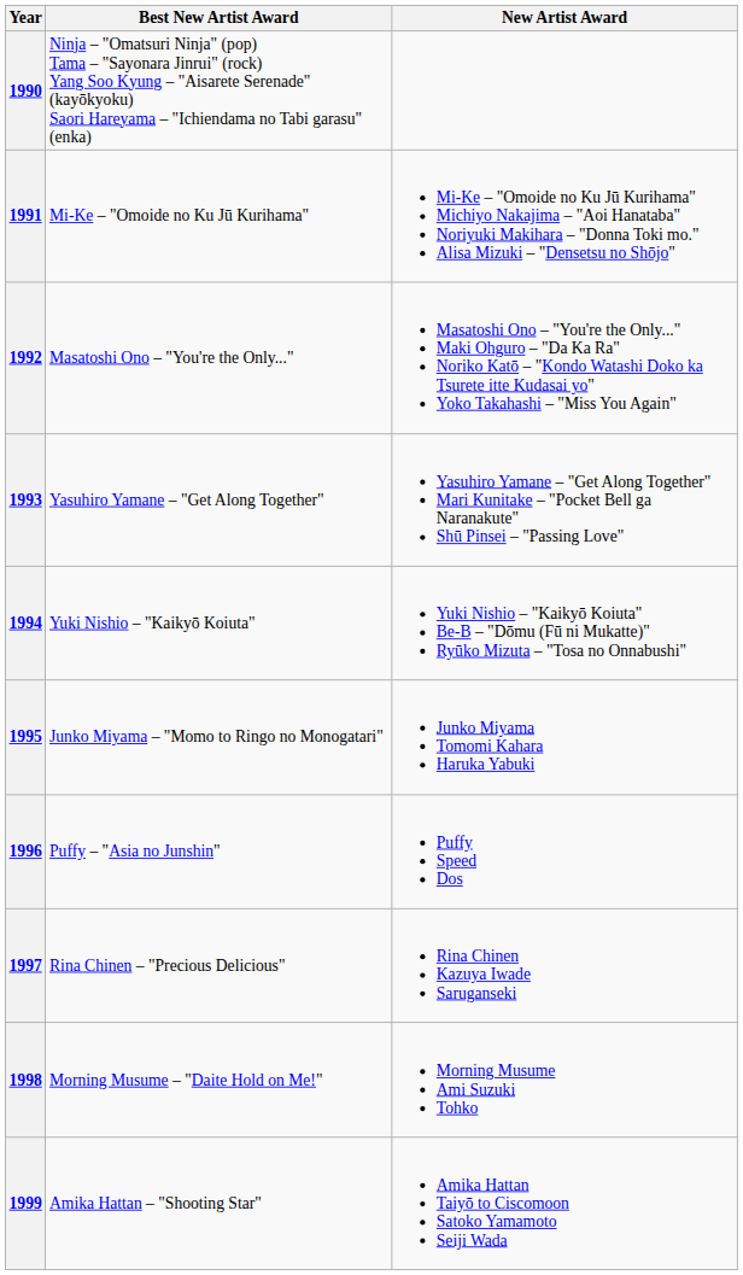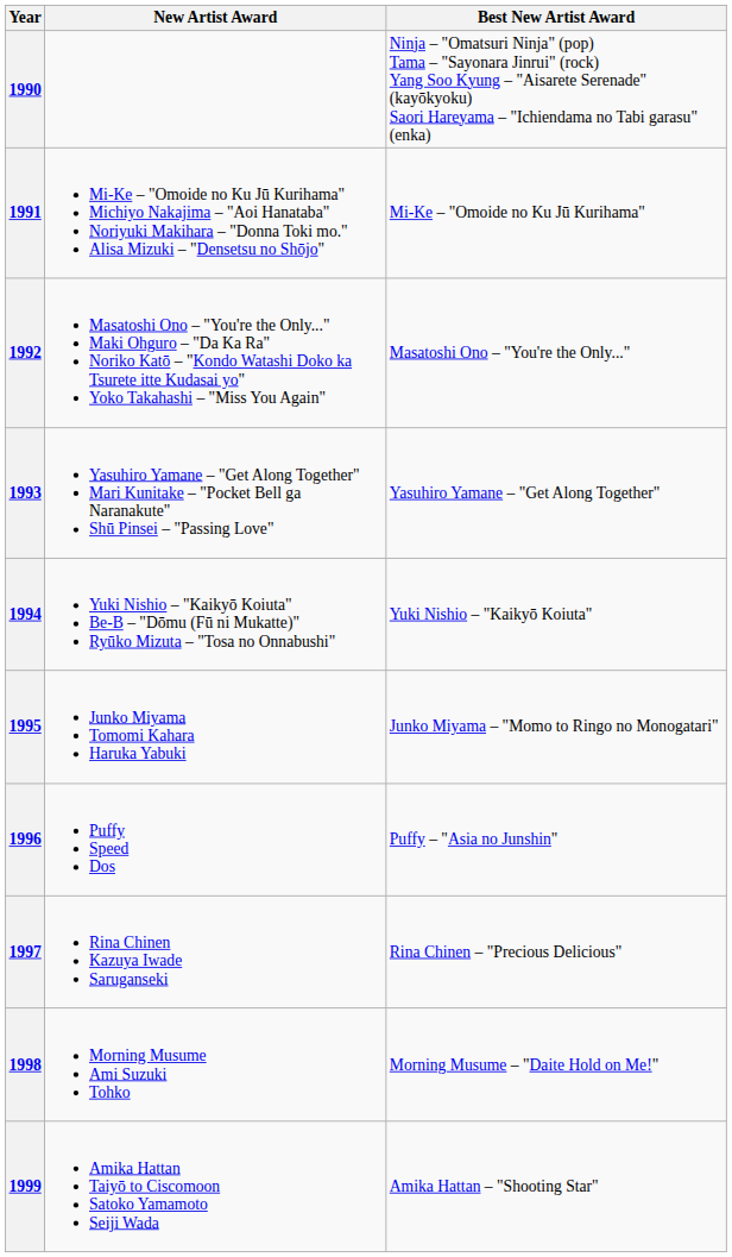columns swapped: Best New Artist Award <-> New Artist Award
